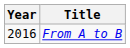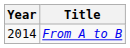From A to B | Year: 2016 -> 2014
